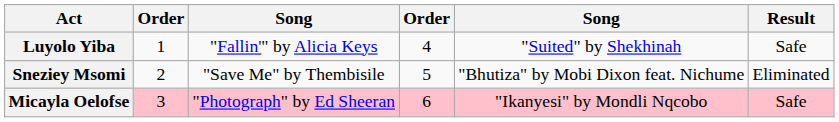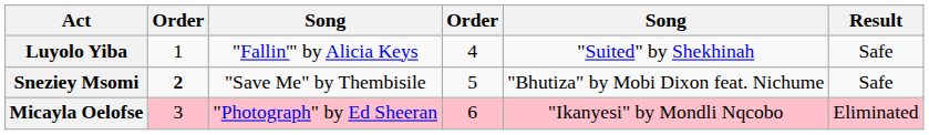Sneziey Msomi | column 2: normal -> bold
Sneziey Msomi | Result: Eliminated -> Safe
Micayla Oelofse | Result: Safe -> Eliminated
